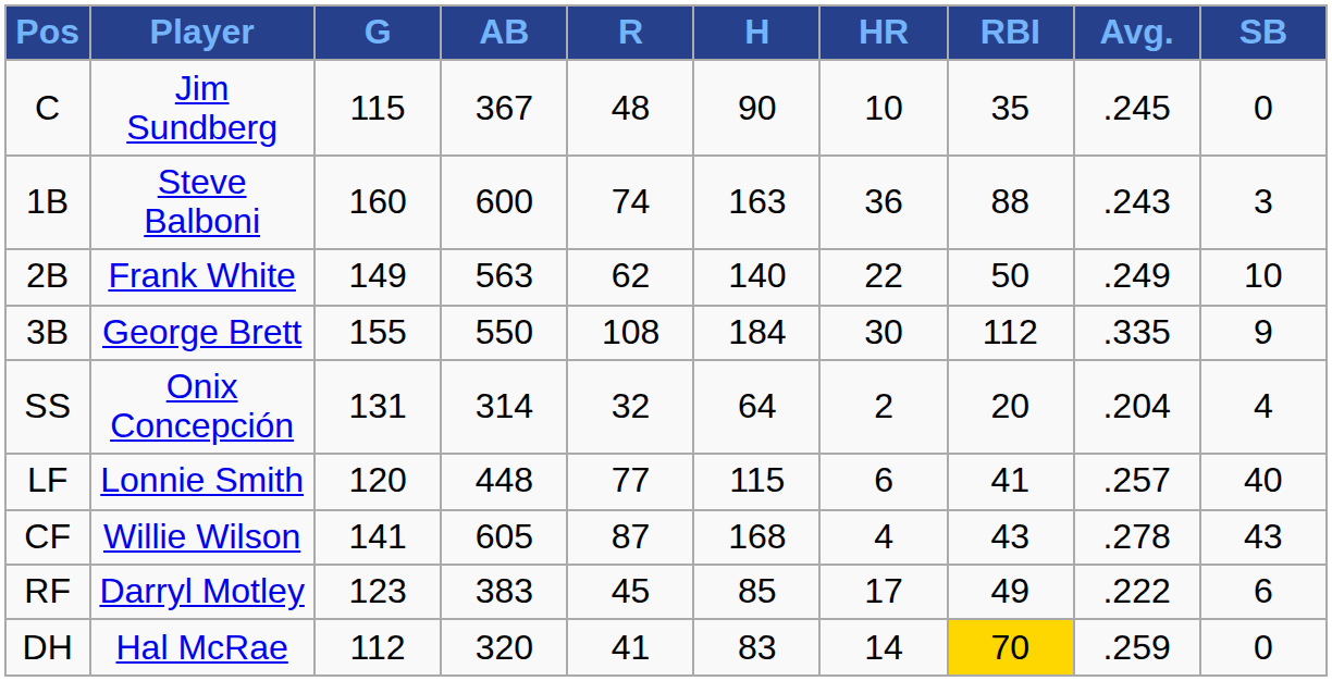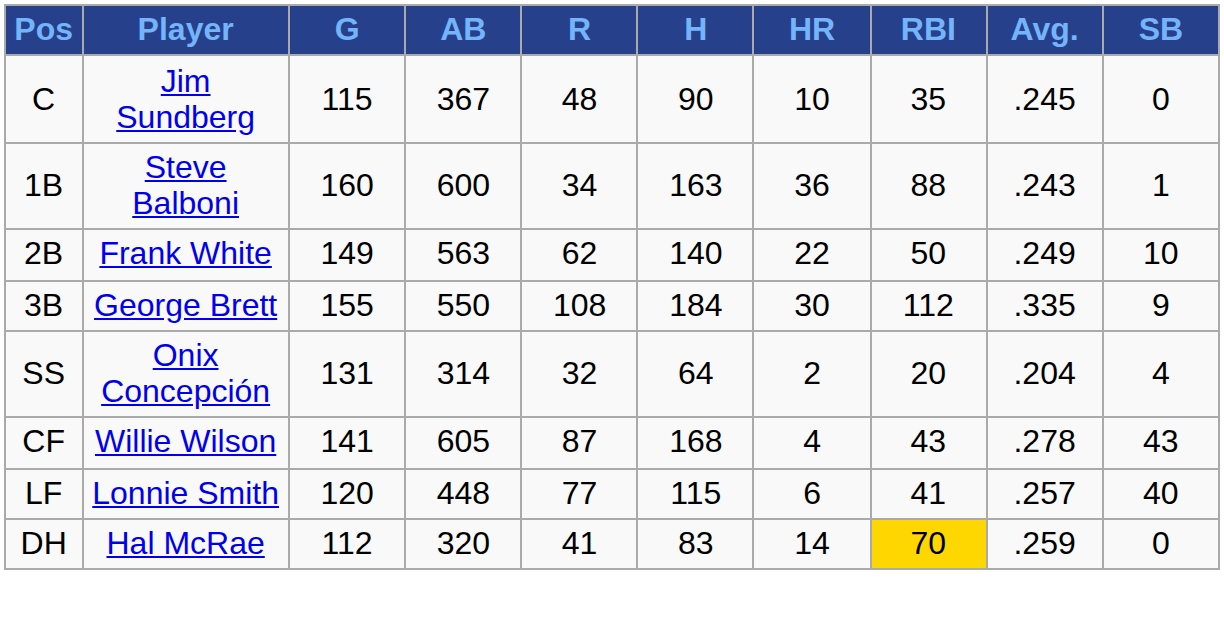1B | R: 74 -> 34
1B | SB: 3 -> 1
rows swapped: LF <-> CF
- row: RF | Darryl Motley | 123 | 383 | 45 | 85 | 17 | 49 | .222 | 6
